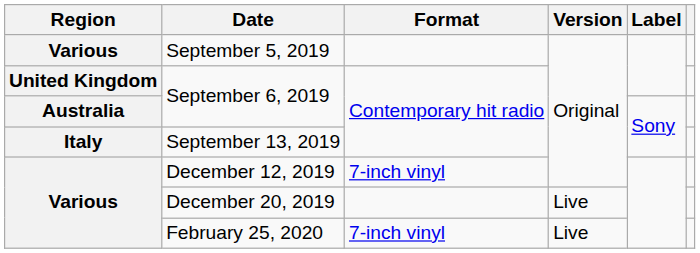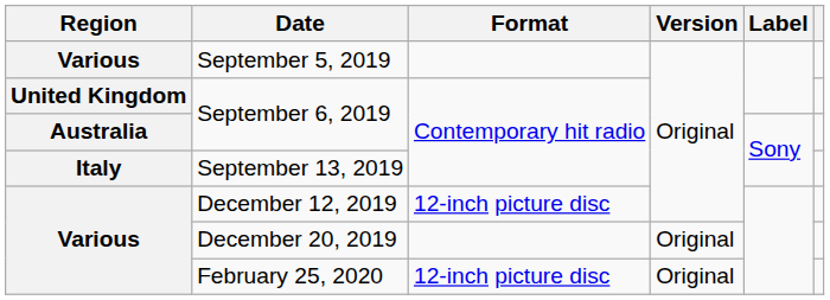December 12, 2019 | Format: 7-inch vinyl -> 12-inch picture disc
December 20, 2019 | Version: Live -> Original
February 25, 2020 | Format: 7-inch vinyl -> 12-inch picture disc
February 25, 2020 | Version: Live -> Original
